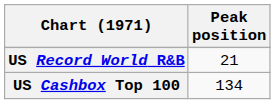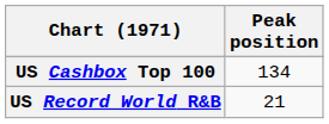rows swapped: US Cashbox Top 100 <-> US Record World R&B
